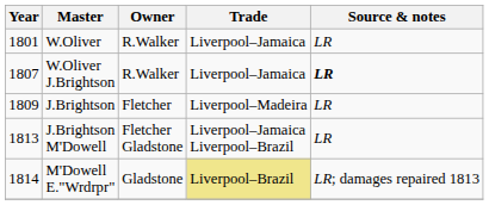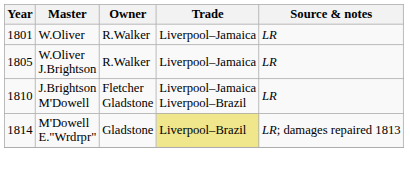W.Oliver J.Brightson | Year: 1807 -> 1805
W.Oliver J.Brightson | Source & notes: bold -> normal
- row: 1809 | J.Brightson | Fletcher | Liverpool–Madeira | LR
J.Brightson M'Dowell | Year: 1813 -> 1810
